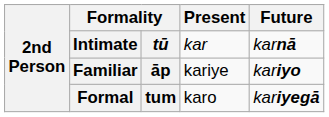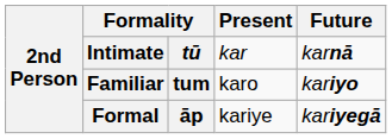Familiar | column 3: āp -> tum
Familiar | Present: kariye -> karo
Formal | column 3: tum -> āp
Formal | Present: karo -> kariye
